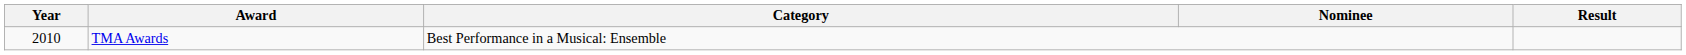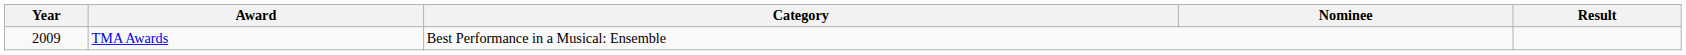TMA Awards | Year: 2010 -> 2009
